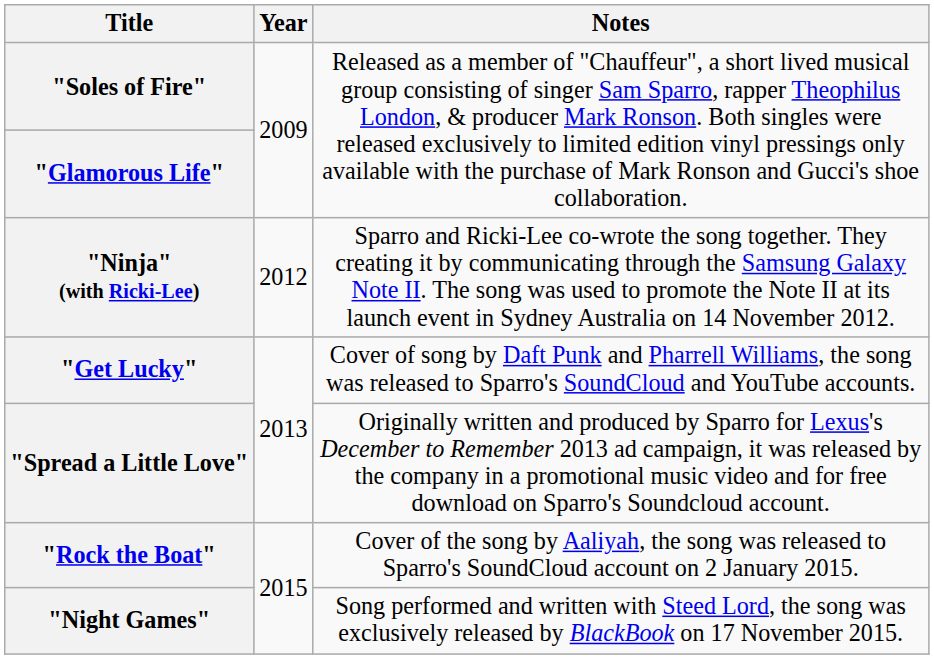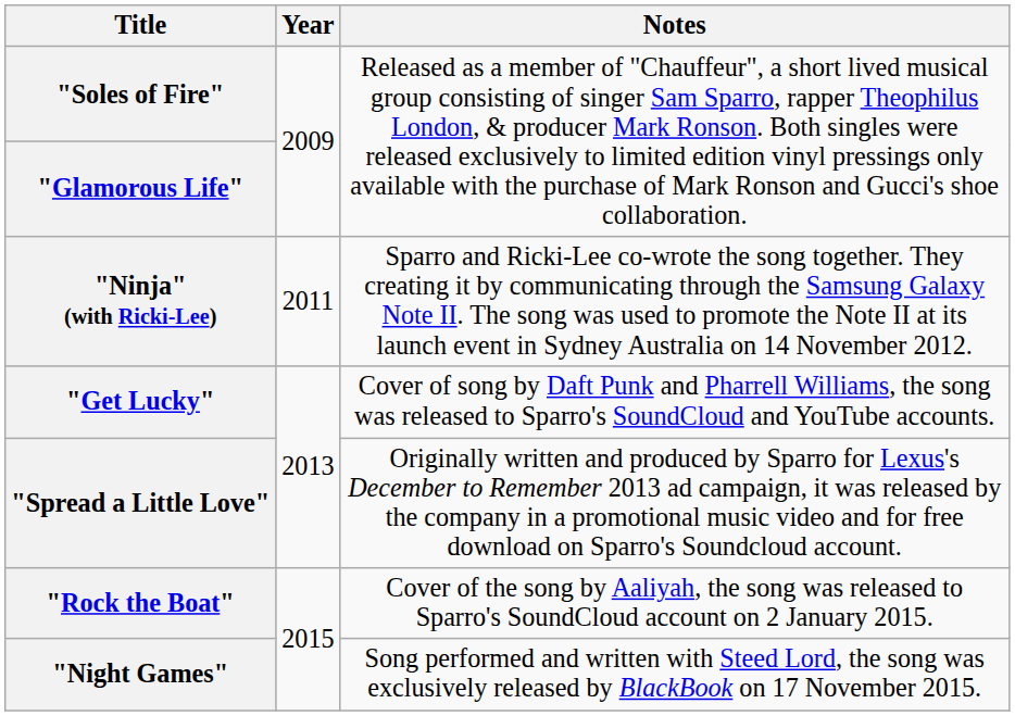"Ninja" (with Ricki-Lee) | Year: 2012 -> 2011
